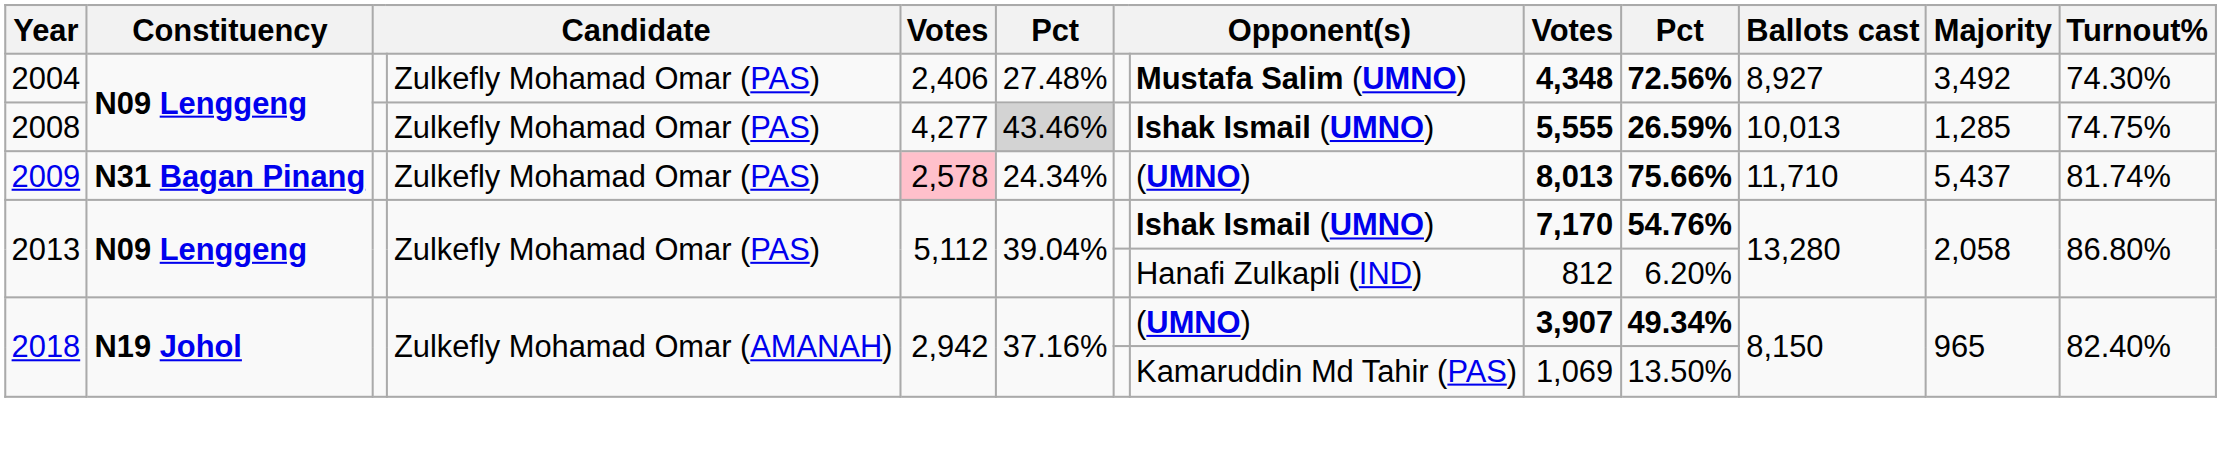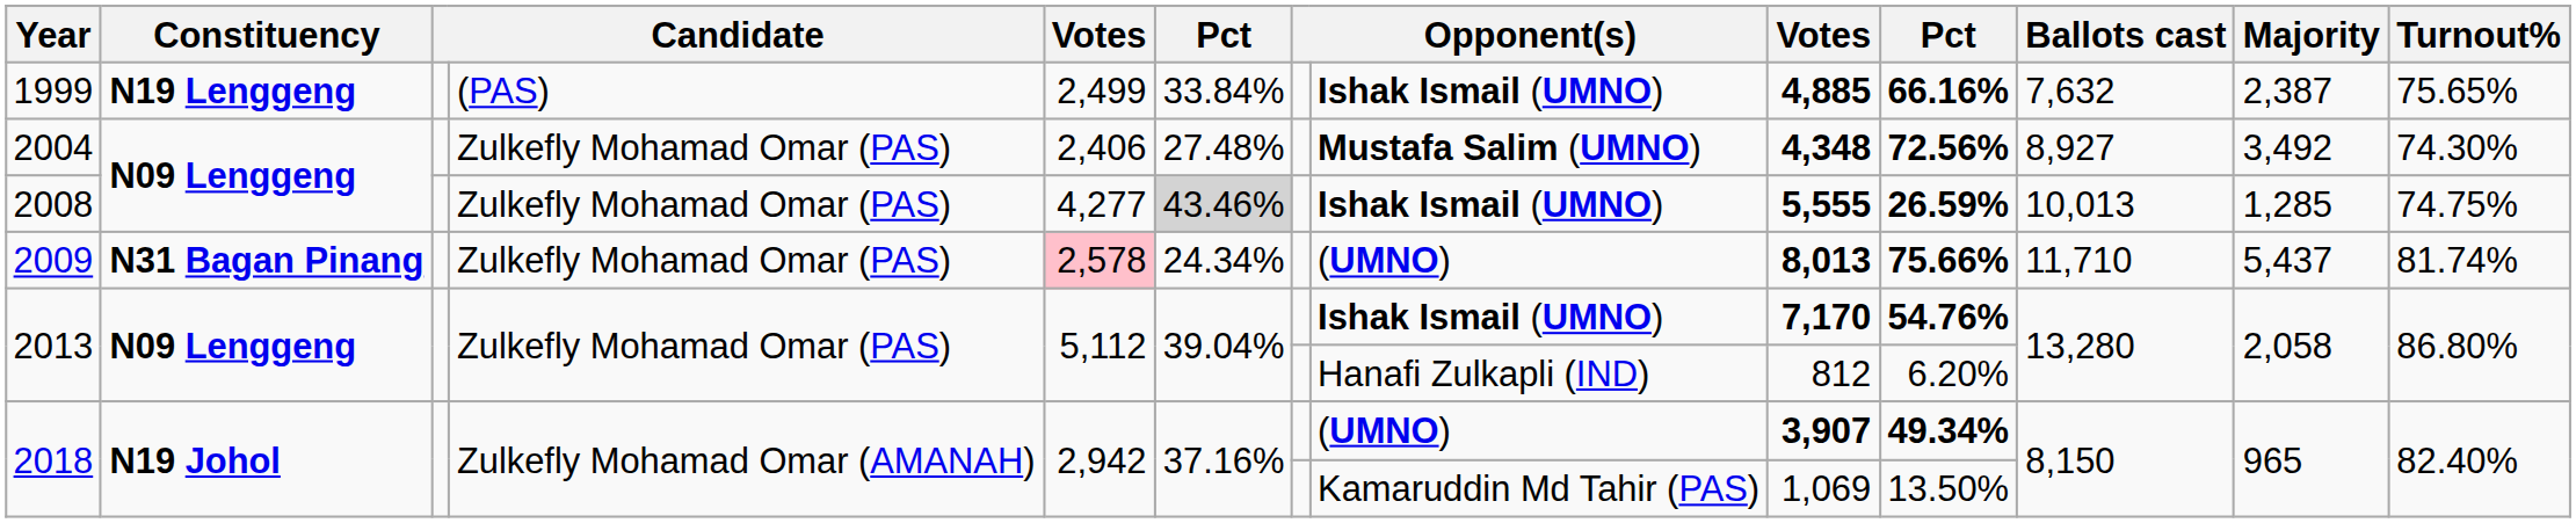+ row: 1999 | N19 Lenggeng | (PAS) | 2,499 | 33.84% | Ishak Ismail (UMNO) | 4,885 | 66.16% | 7,632 | 2,387 | 75.65%
